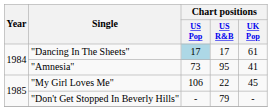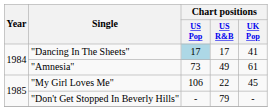"Dancing In The Sheets" | Chart positions / UK Pop: 61 -> 41
"Amnesia" | Chart positions / US R&B: 95 -> 49
"Amnesia" | Chart positions / UK Pop: 41 -> 61
